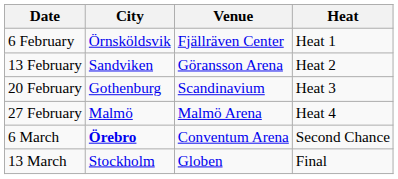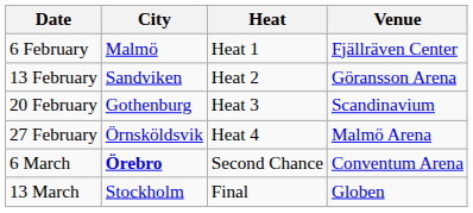columns swapped: Venue <-> Heat
6 February | City: Örnsköldsvik -> Malmö
27 February | City: Malmö -> Örnsköldsvik
